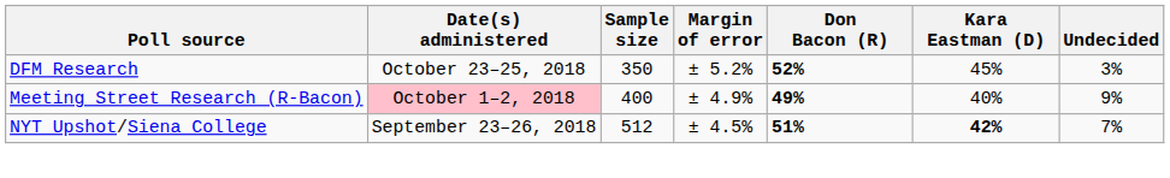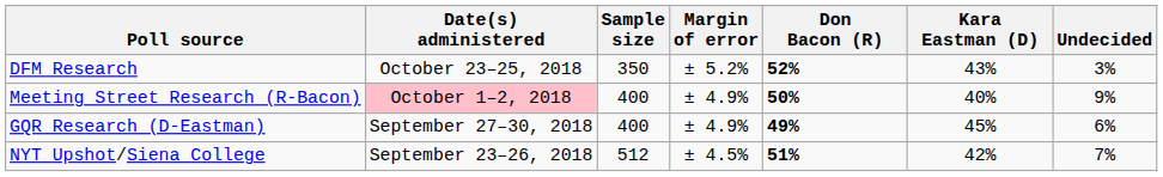DFM Research | Kara Eastman (D): 45% -> 43%
Meeting Street Research (R-Bacon) | Don Bacon (R): 49% -> 50%
+ row: GQR Research (D-Eastman) | September 27–30, 2018 | 400 | ± 4.9% | 49% | 45% | 6%
NYT Upshot/Siena College | Kara Eastman (D): bold -> normal
